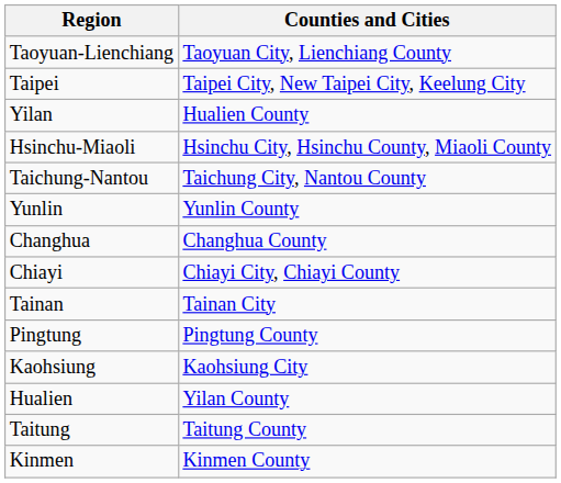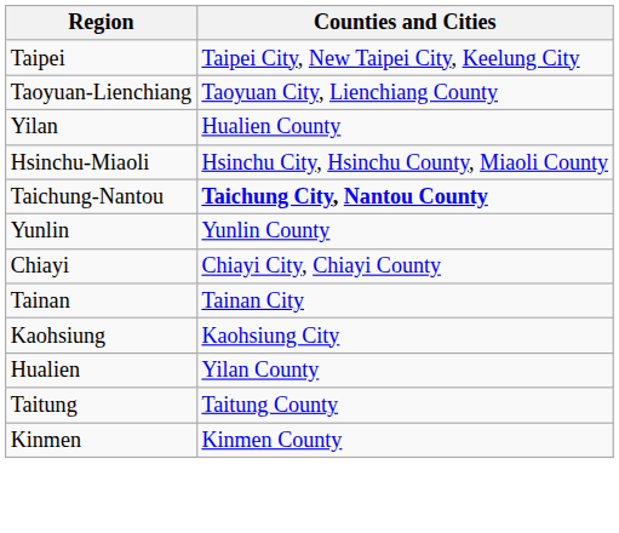rows swapped: Taipei <-> Taoyuan-Lienchiang
Taichung-Nantou | Counties and Cities: normal -> bold
- row: Changhua | Changhua County
- row: Pingtung | Pingtung County
